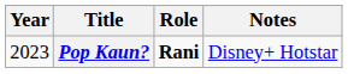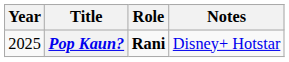Pop Kaun? | Year: 2023 -> 2025
